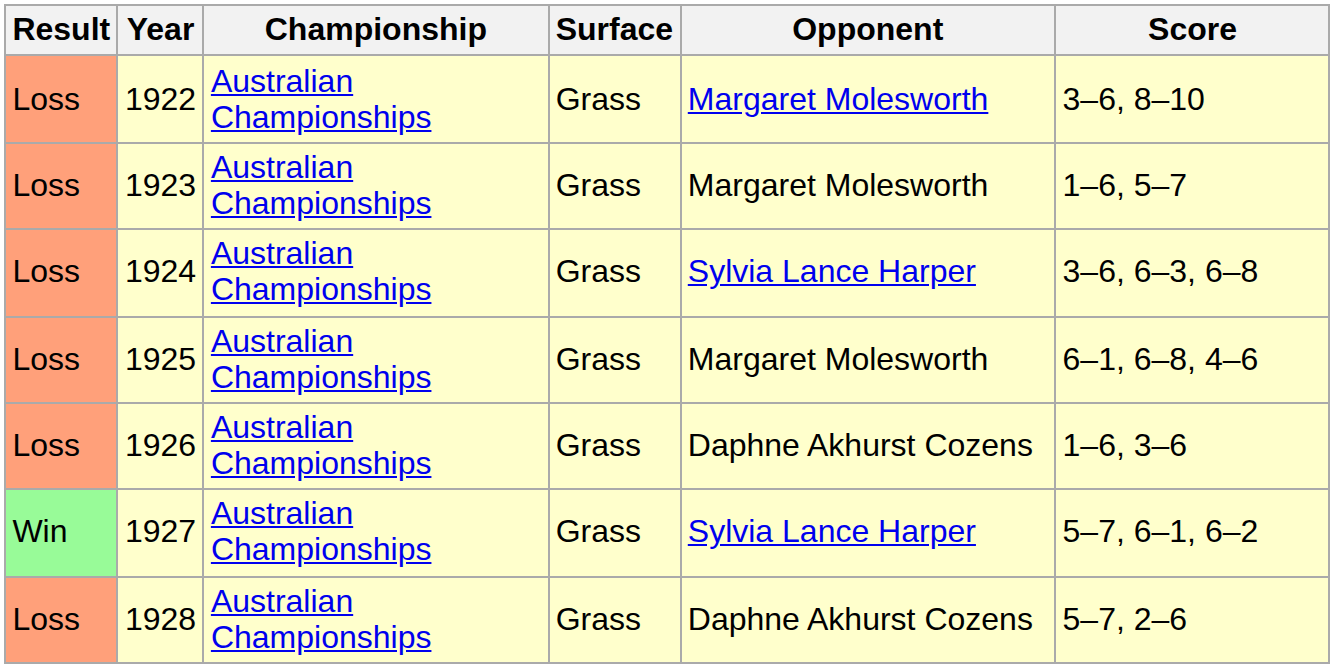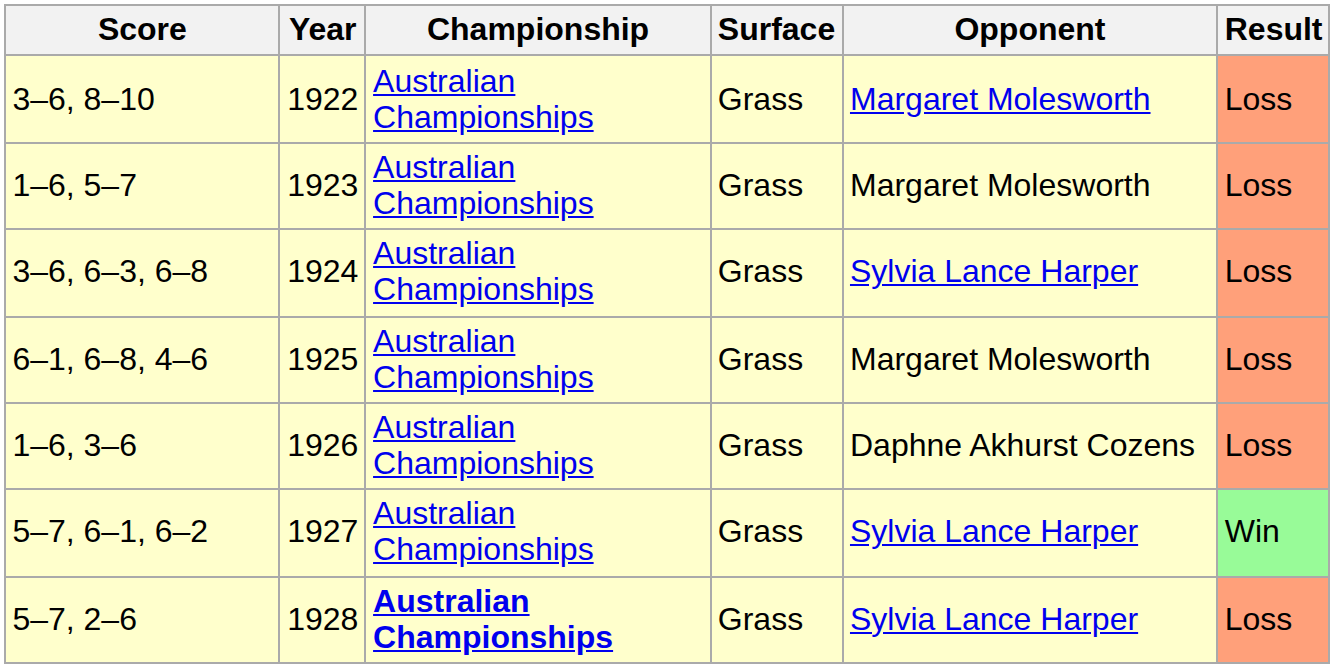columns swapped: Result <-> Score
1928 | Championship: normal -> bold
1928 | Opponent: Daphne Akhurst Cozens -> Sylvia Lance Harper
